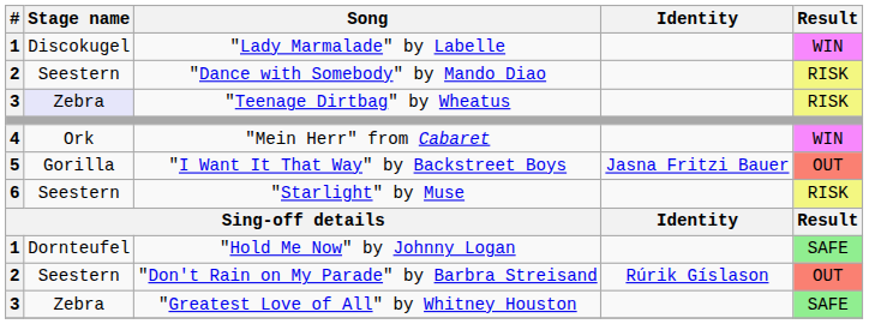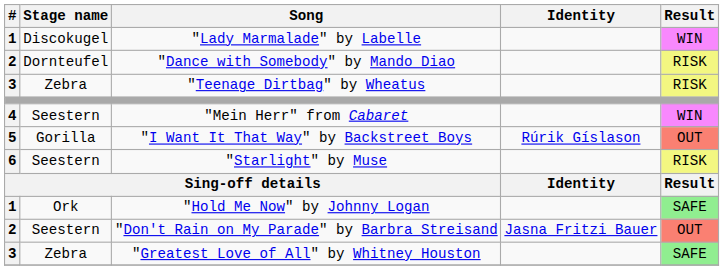"Dance with Somebody" by Mando Diao | Stage name: Seestern -> Dornteufel
"Teenage Dirtbag" by Wheatus | Stage name: lavender background -> no background
"Mein Herr" from Cabaret | Stage name: Ork -> Seestern
"I Want It That Way" by Backstreet Boys | Identity: Jasna Fritzi Bauer -> Rúrik Gíslason
"Hold Me Now" by Johnny Logan | Stage name: Dornteufel -> Ork
"Don't Rain on My Parade" by Barbra Streisand | Identity: Rúrik Gíslason -> Jasna Fritzi Bauer
